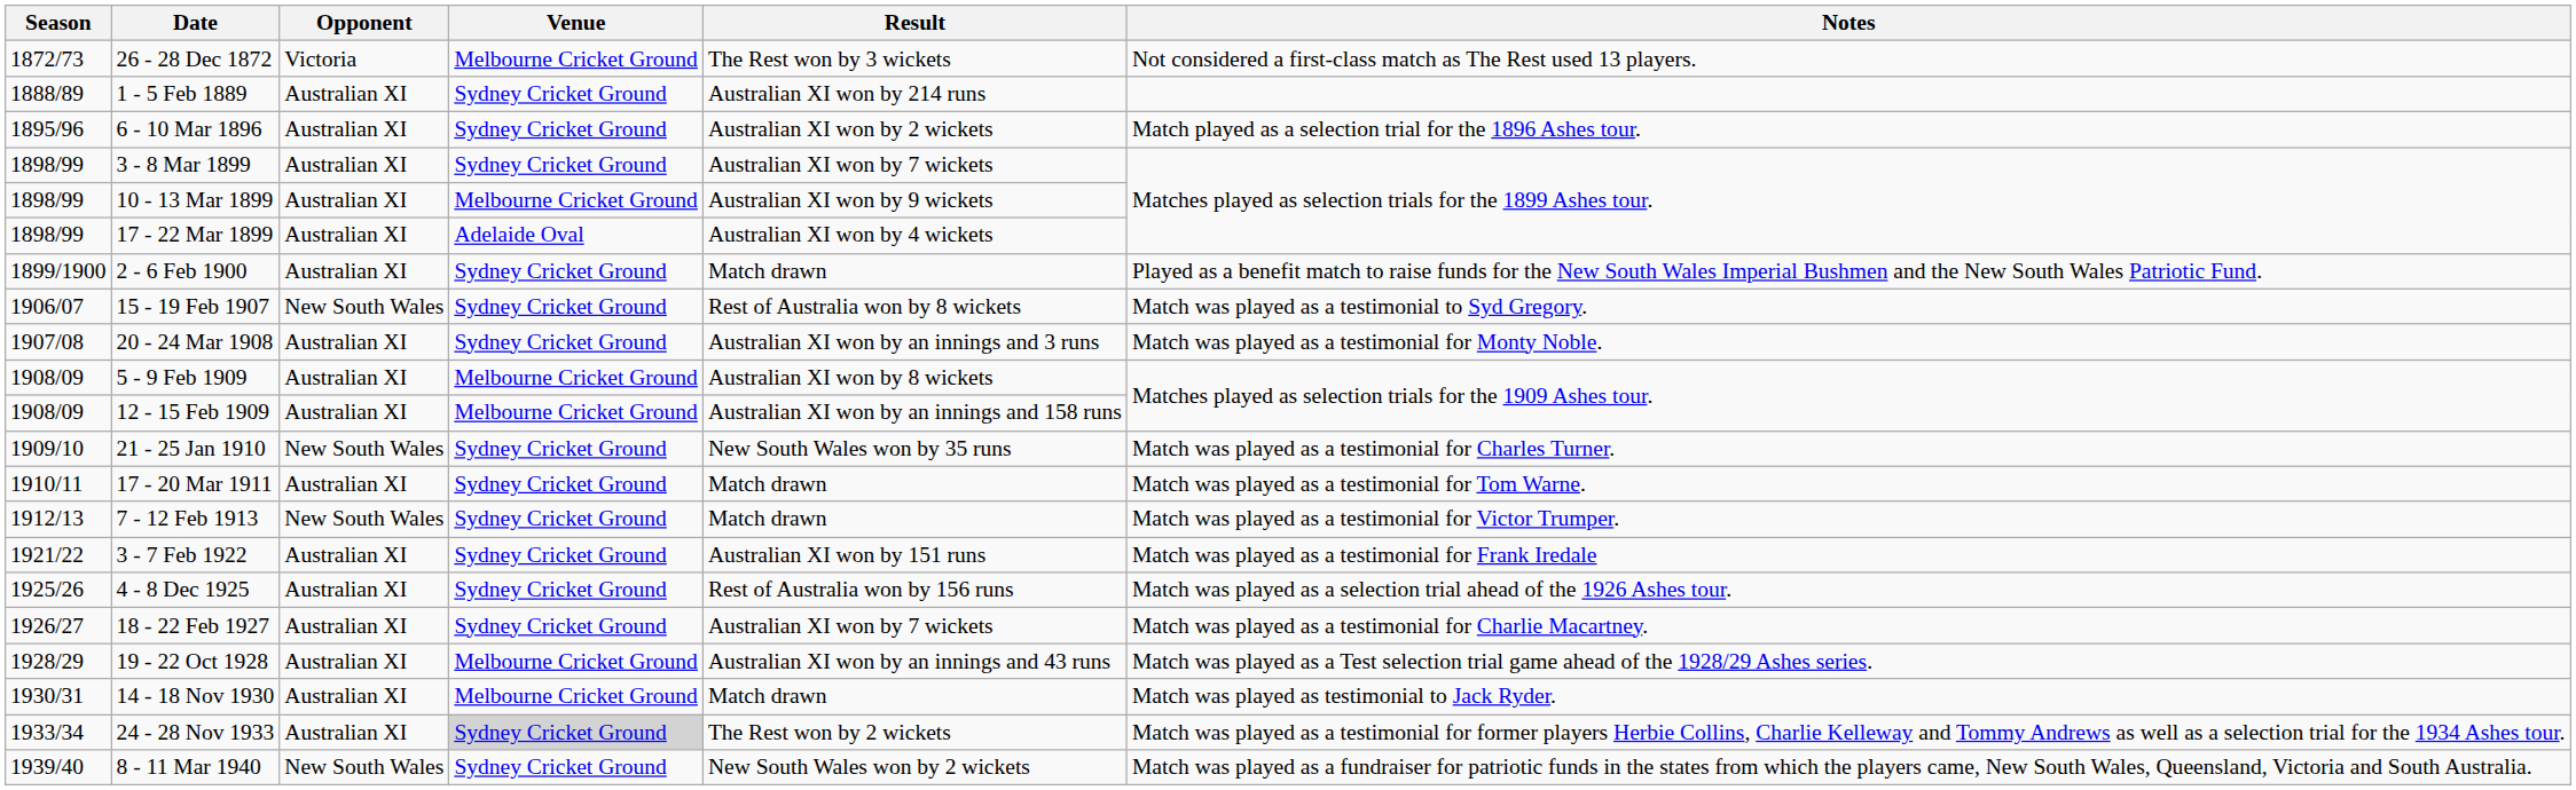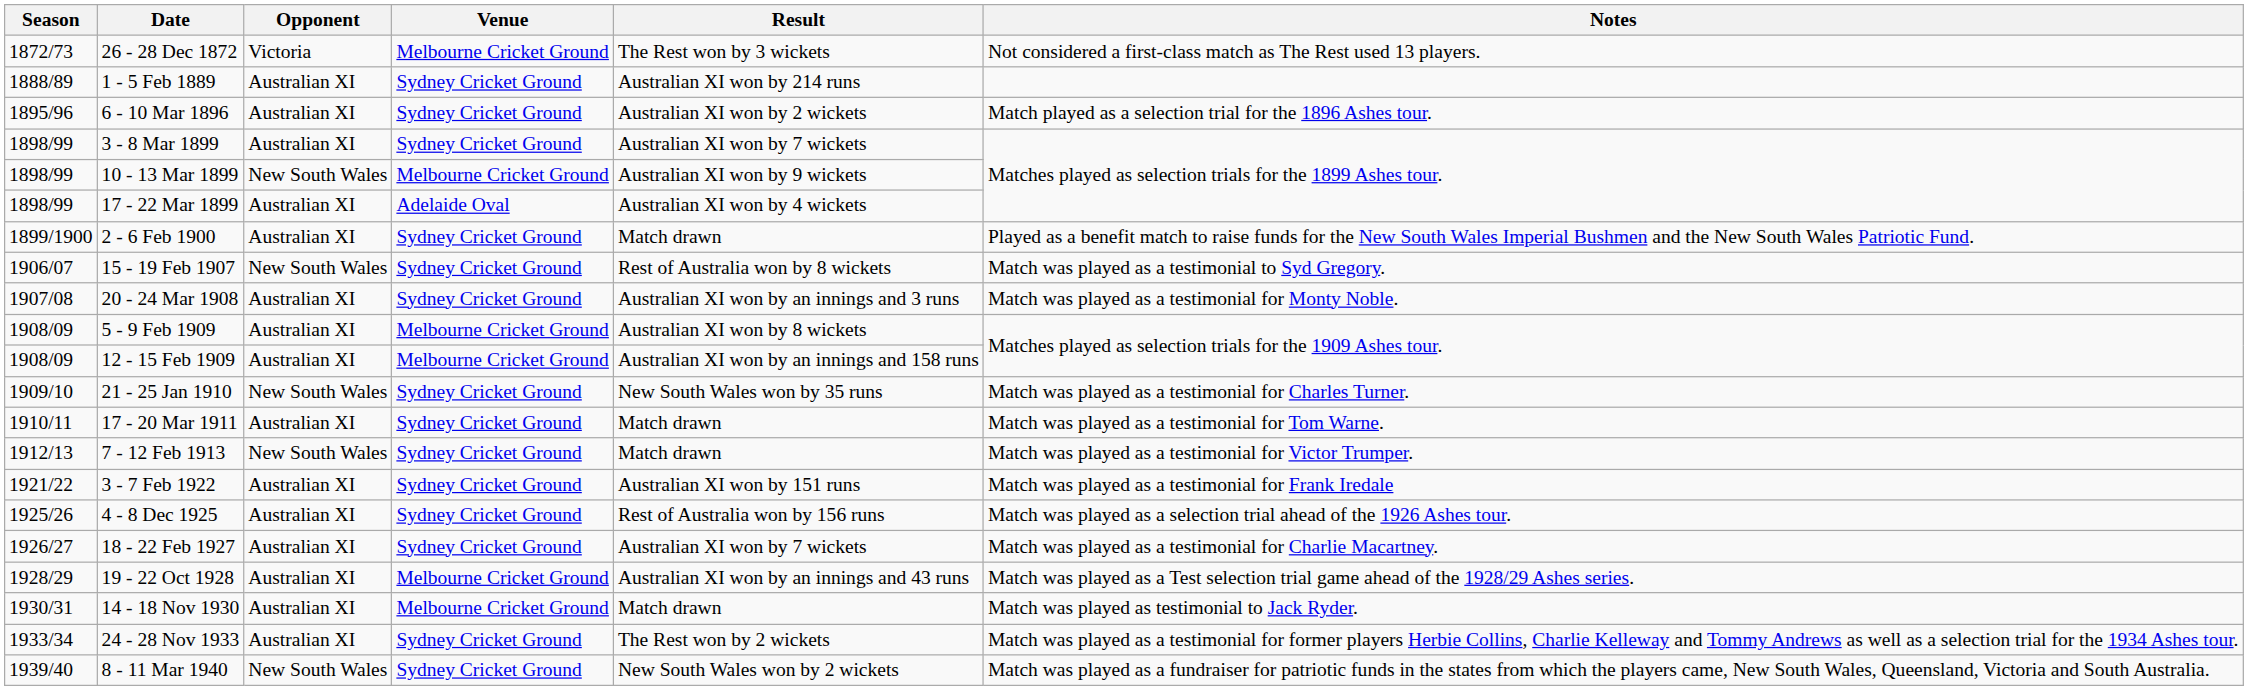10 - 13 Mar 1899 | Opponent: Australian XI -> New South Wales
24 - 28 Nov 1933 | Venue: lightgrey background -> no background
